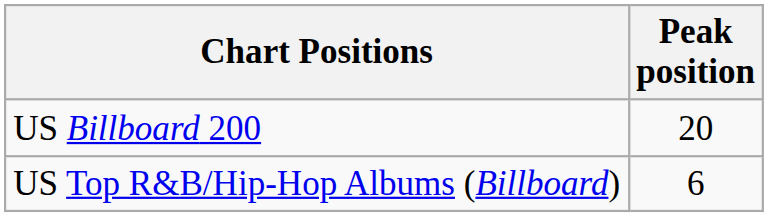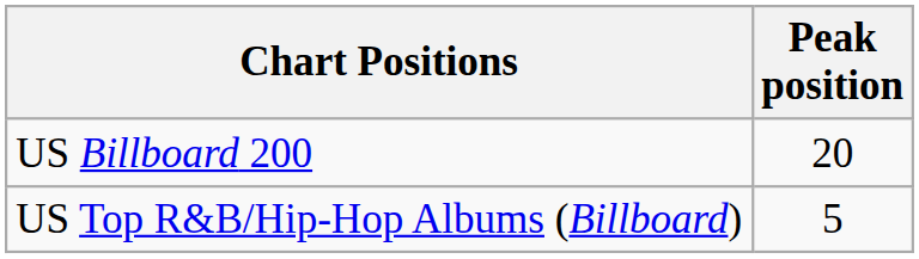US Top R&B/Hip-Hop Albums (Billboard) | Peak position: 6 -> 5
